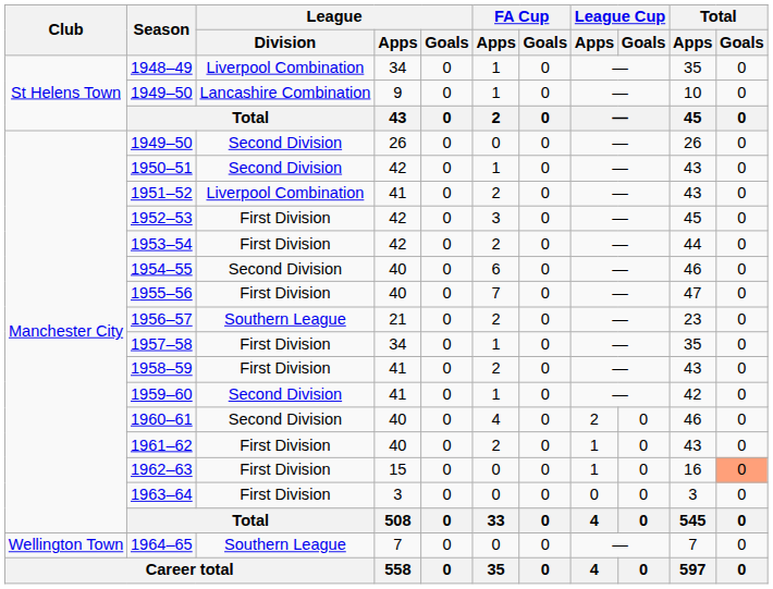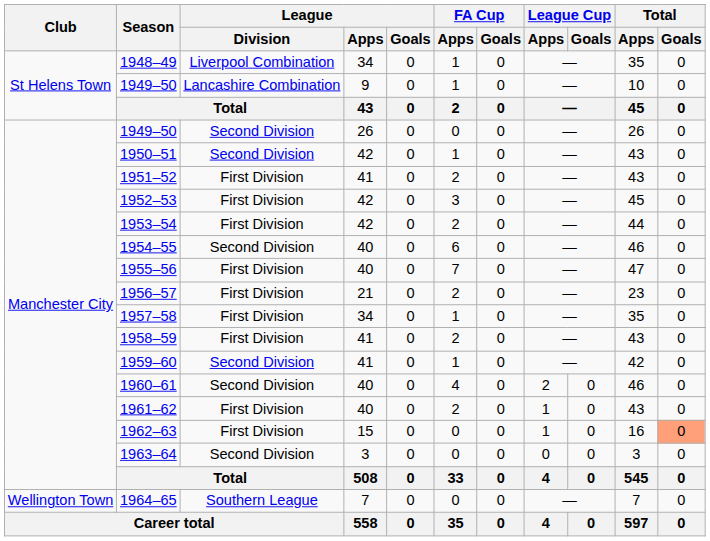1951–52 | League / Division: Liverpool Combination -> First Division
1956–57 | League / Division: Southern League -> First Division
1963–64 | League / Division: First Division -> Second Division
